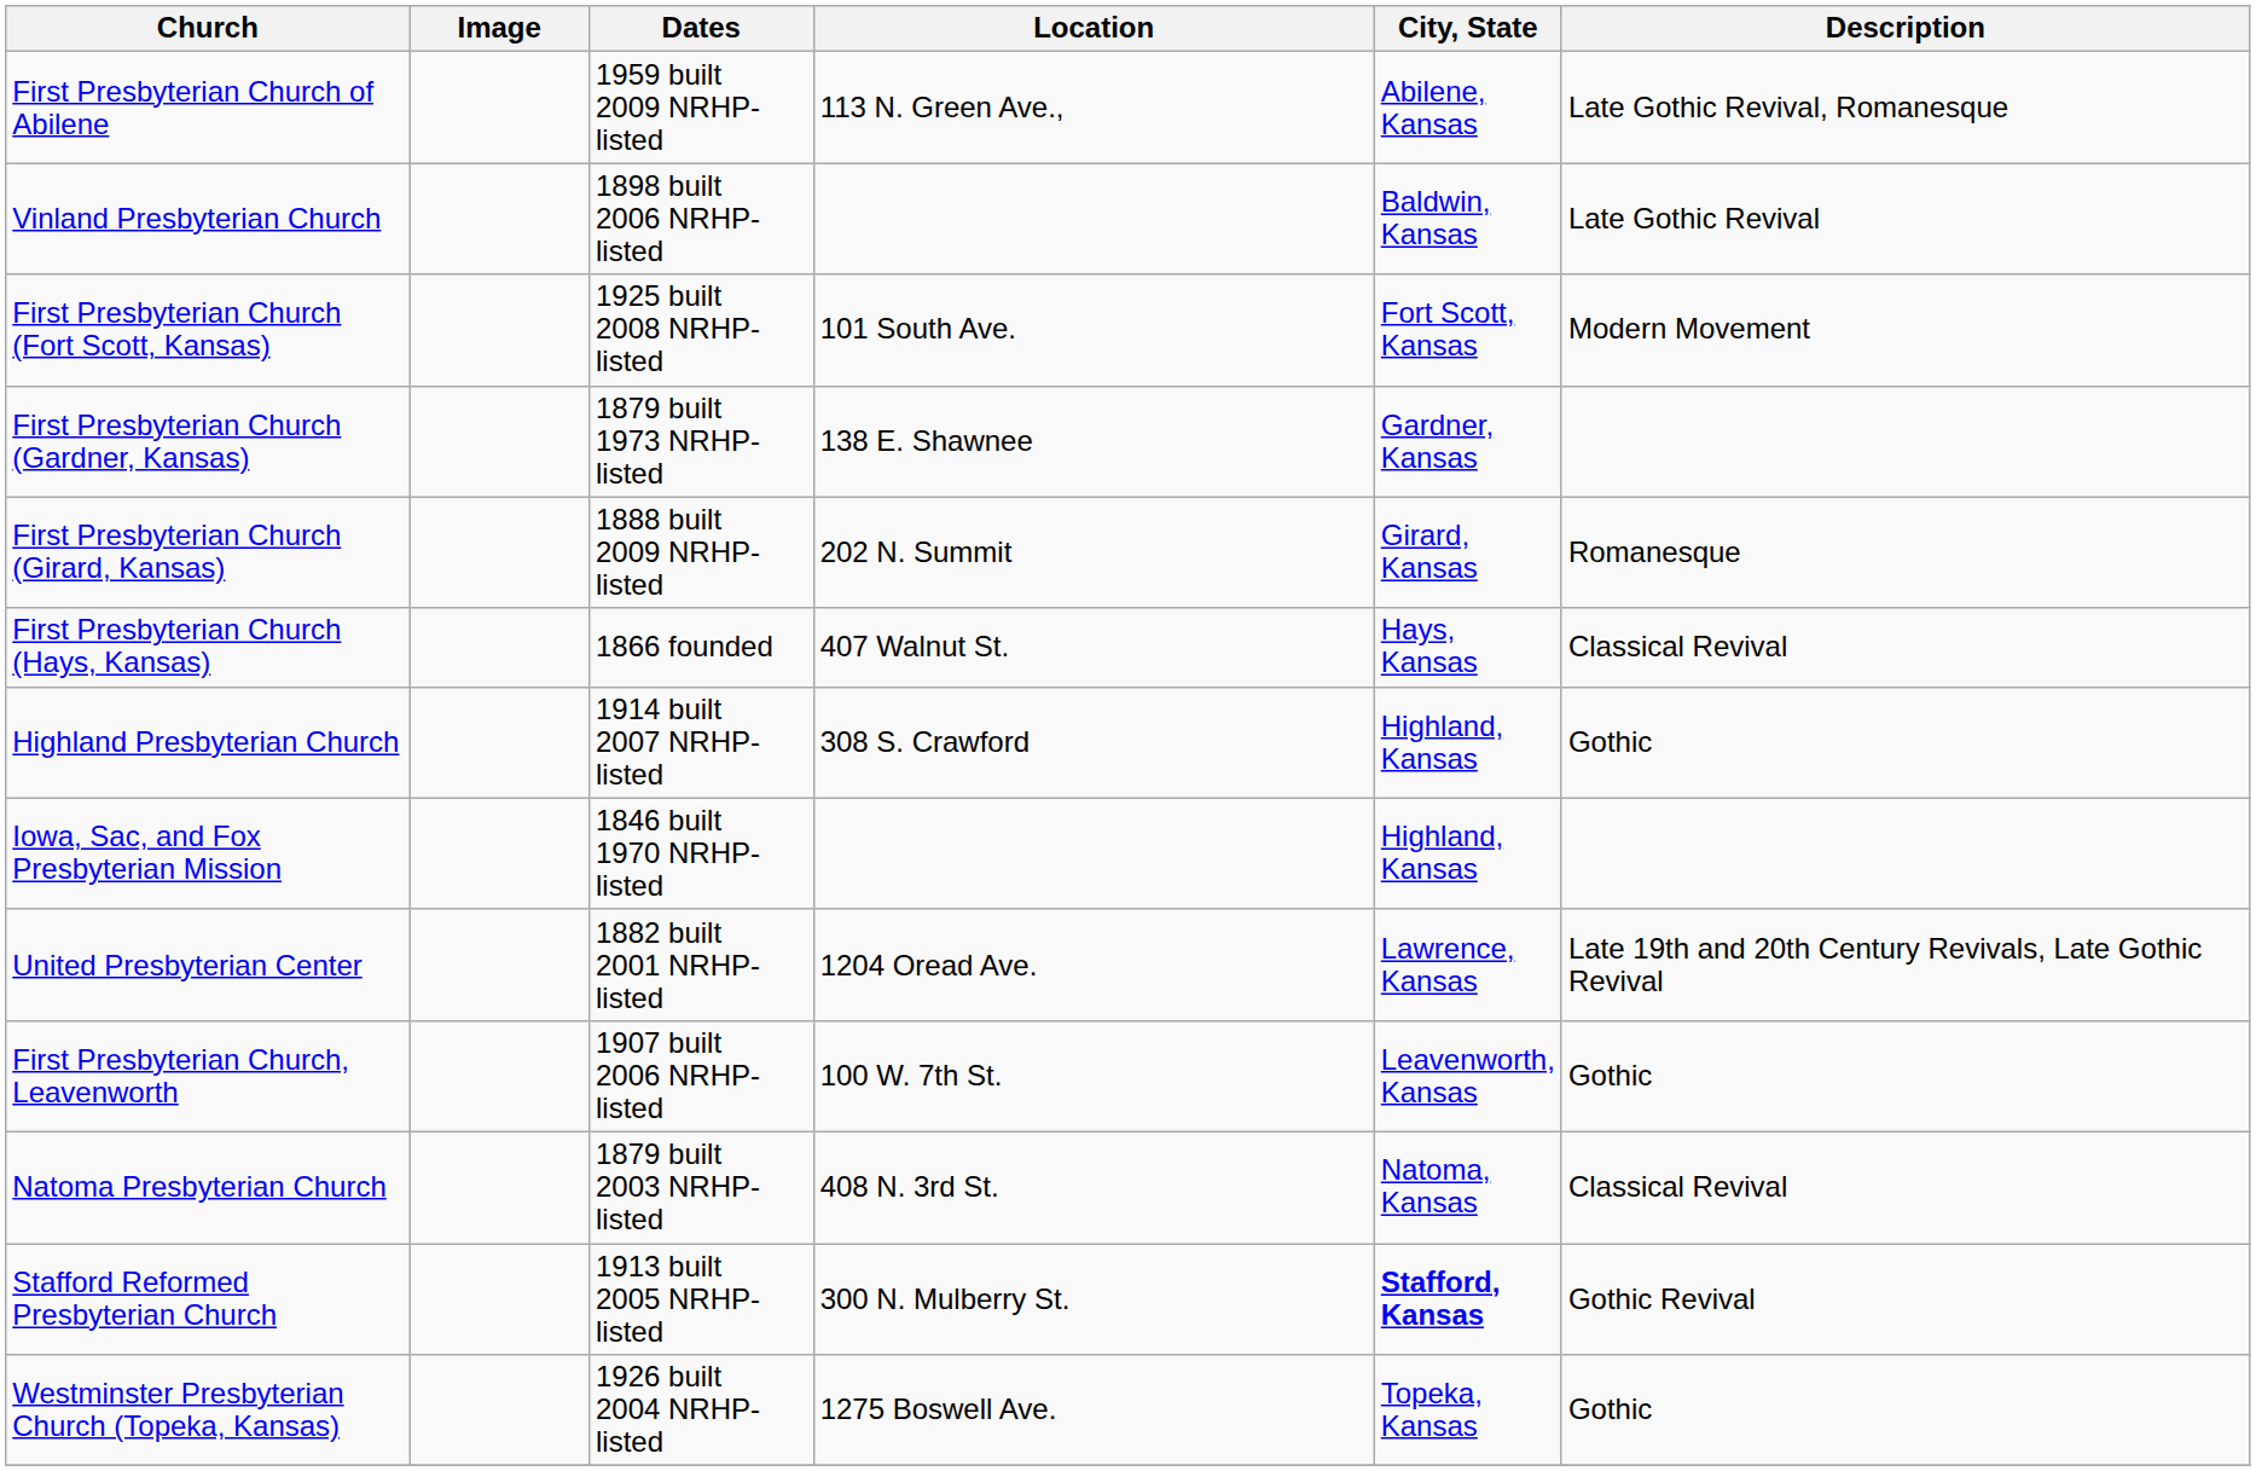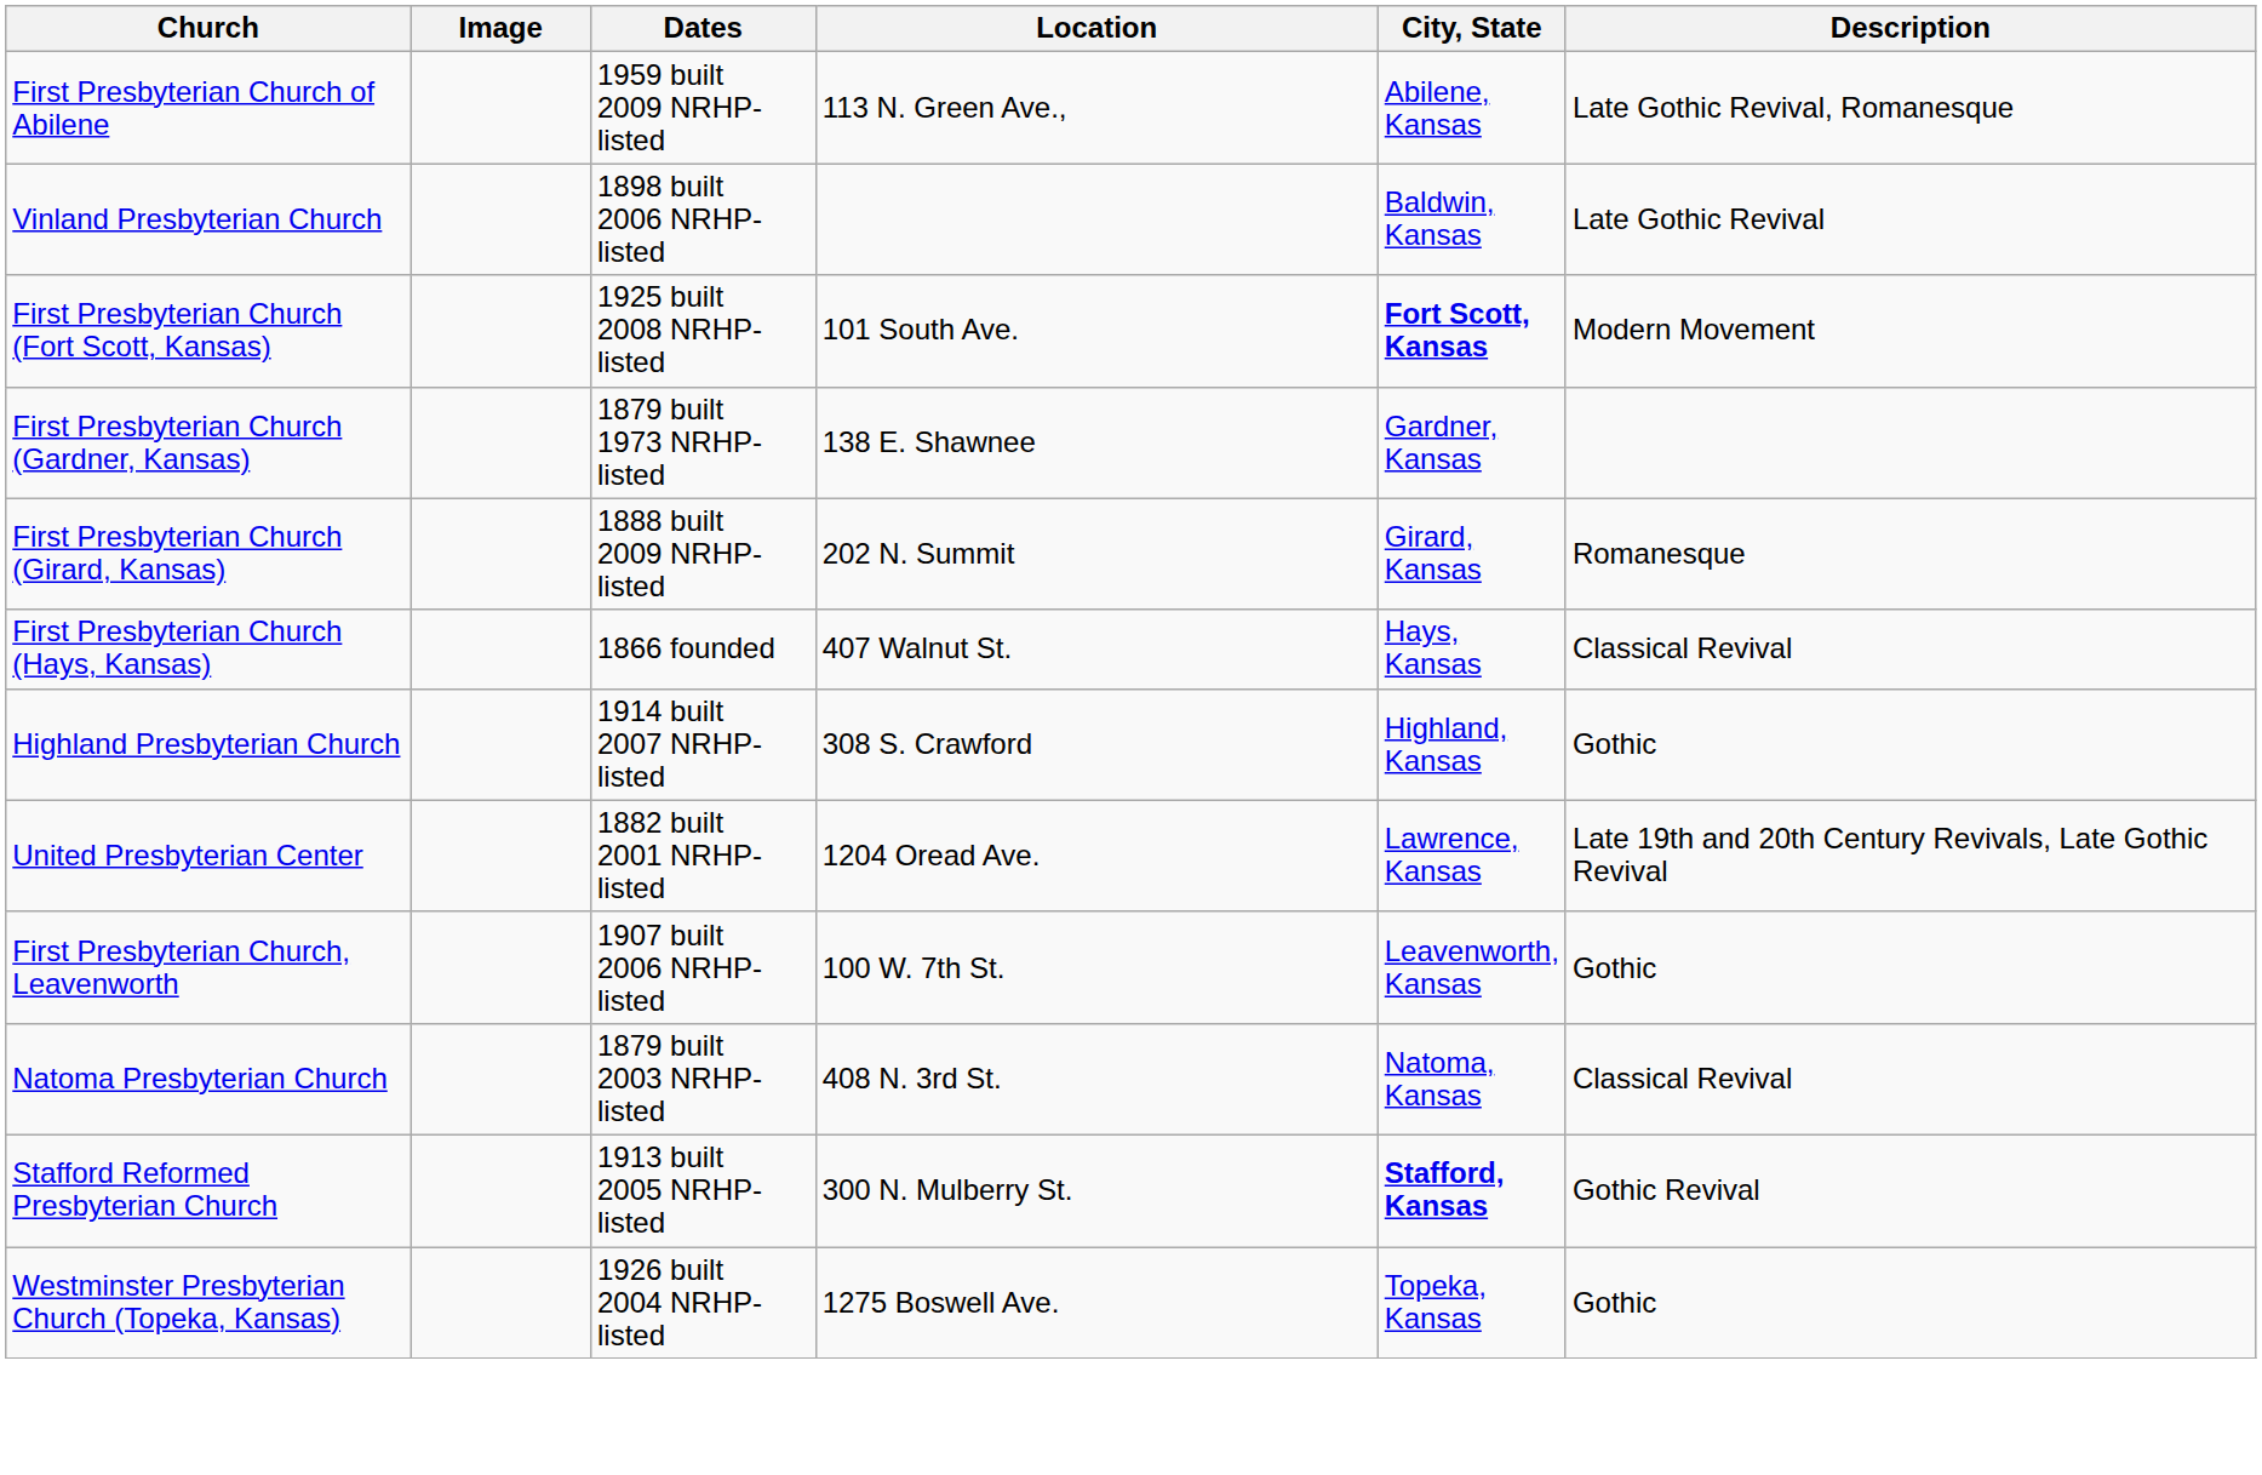First Presbyterian Church (Fort Scott, Kansas) | City, State: normal -> bold
- row: Iowa, Sac, and Fox Presbyterian Mission | 1846 built 1970 NRHP-listed | Highland, Kansas
